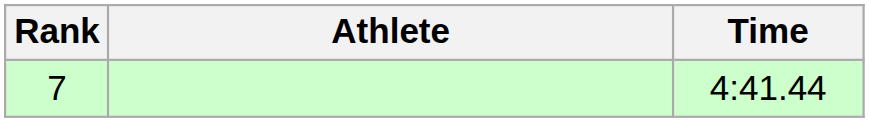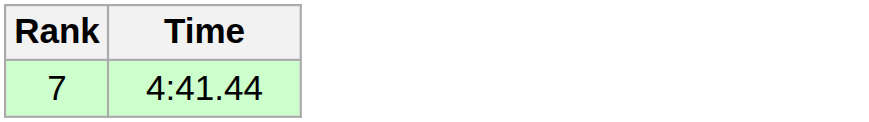- column: Athlete
